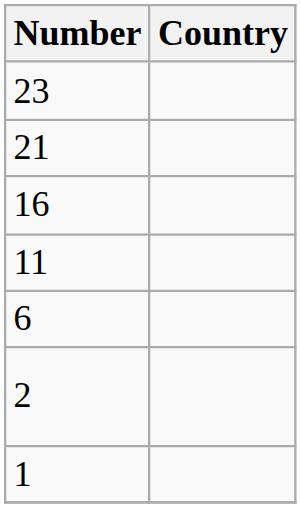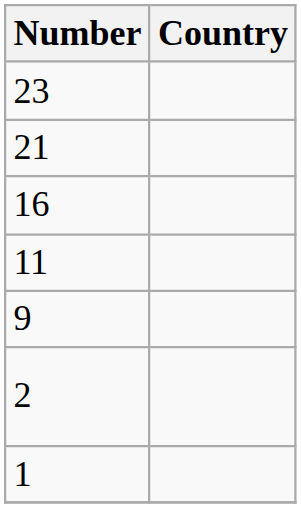+ row: 9
- row: 6
